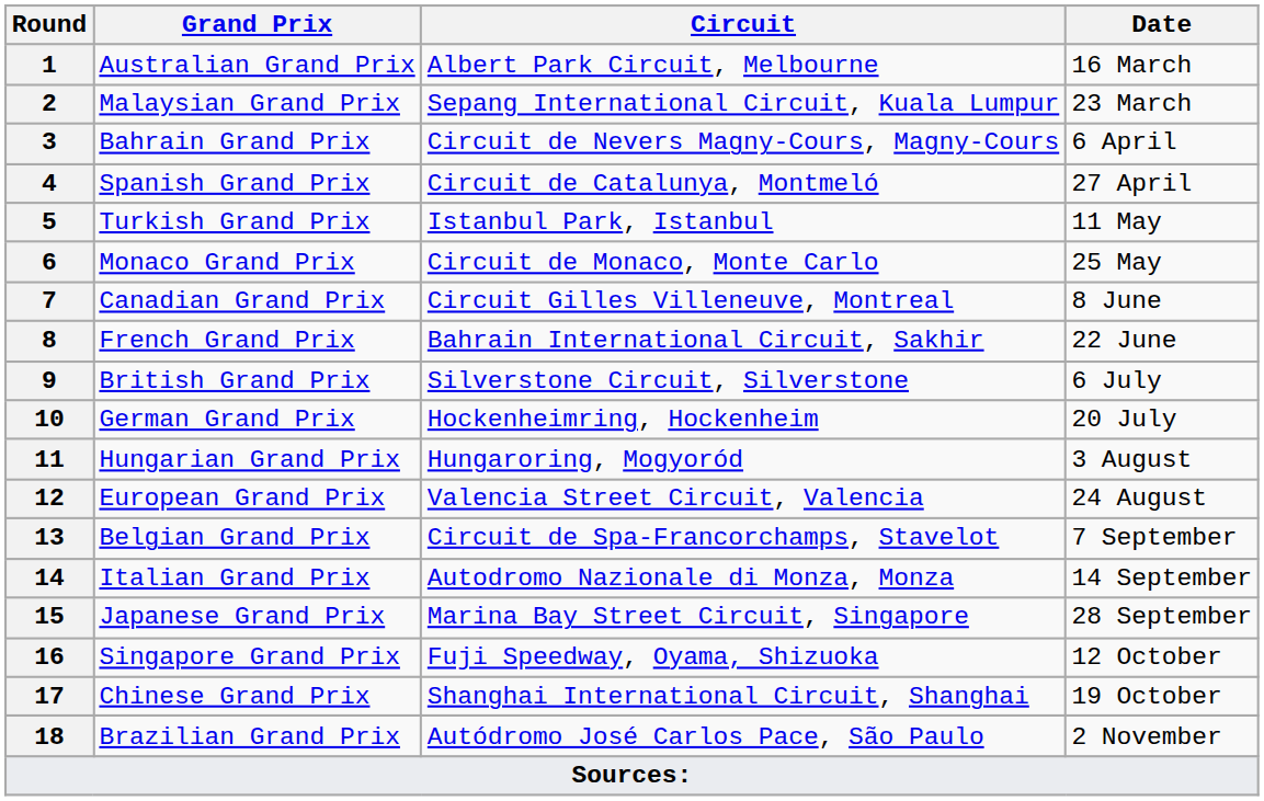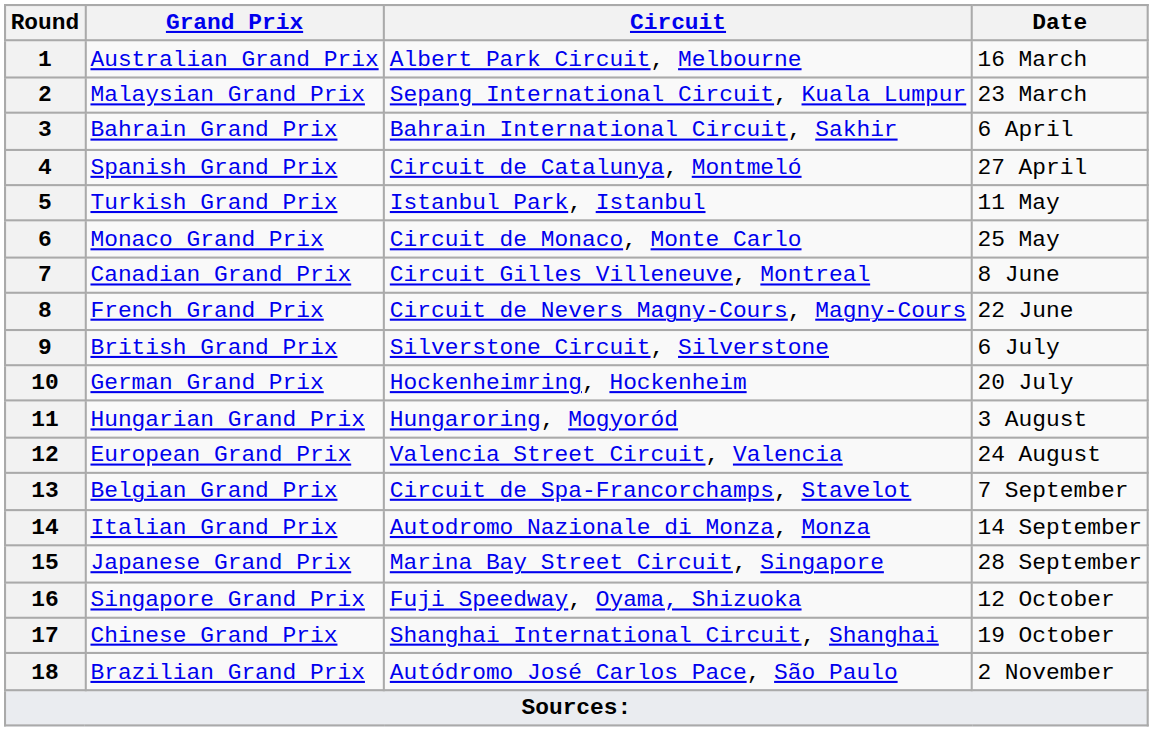3 | Circuit: Circuit de Nevers Magny-Cours, Magny-Cours -> Bahrain International Circuit, Sakhir
8 | Circuit: Bahrain International Circuit, Sakhir -> Circuit de Nevers Magny-Cours, Magny-Cours
